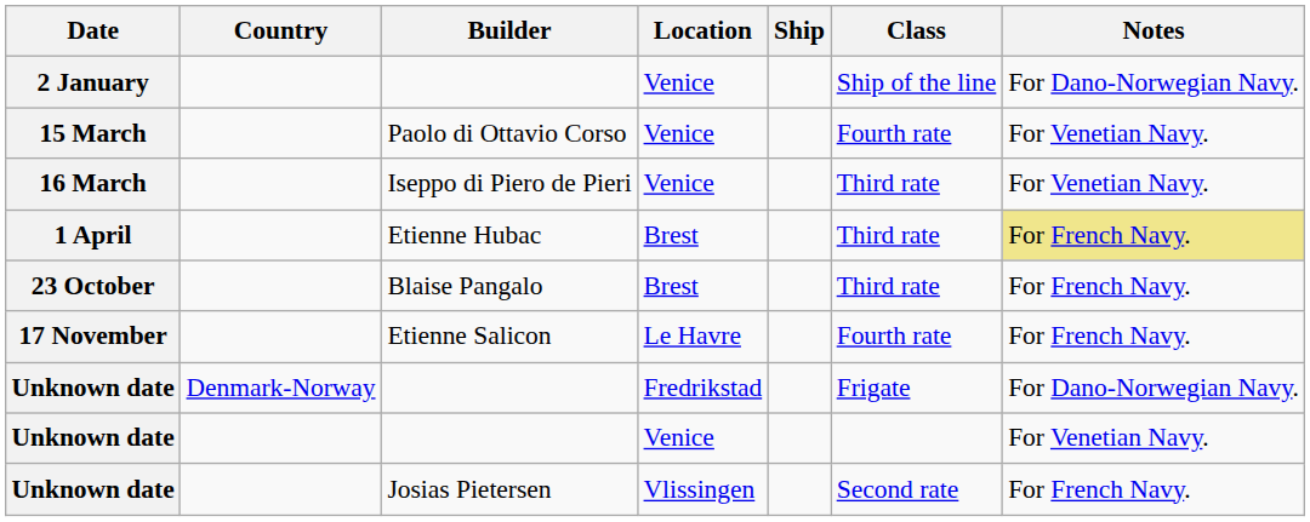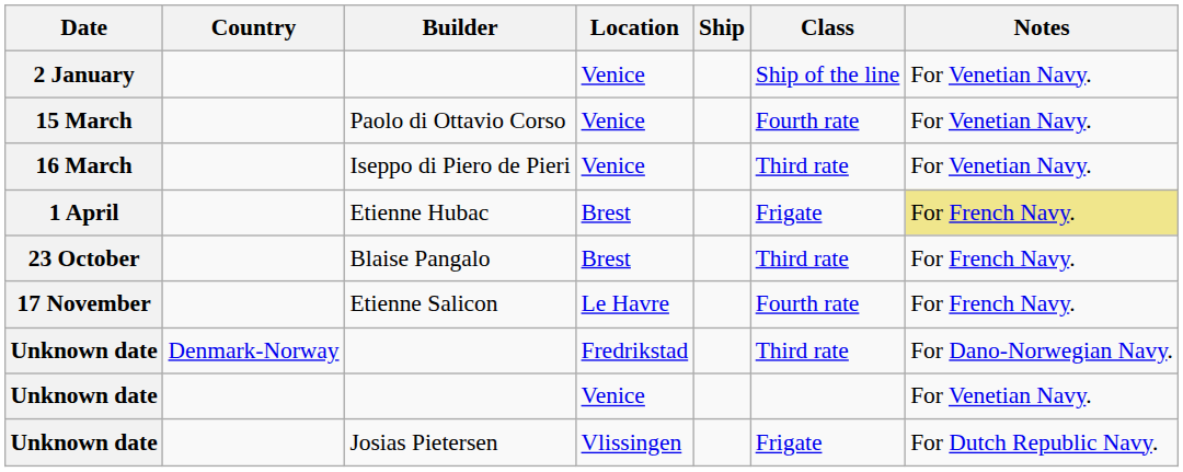2 January | Notes: For Dano-Norwegian Navy. -> For Venetian Navy.
1 April | Class: Third rate -> Frigate
Unknown date / Fredrikstad | Class: Frigate -> Third rate
Unknown date / Vlissingen | Class: Second rate -> Frigate
Unknown date / Vlissingen | Notes: For French Navy. -> For Dutch Republic Navy.
